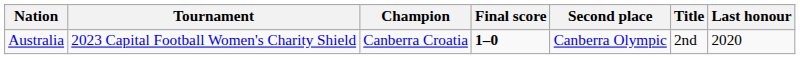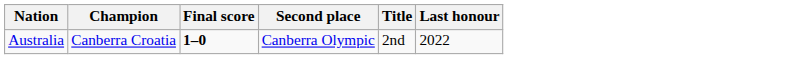- column: Tournament | 2023 Capital Football Women's Charity Shield
Australia | Last honour: 2020 -> 2022
